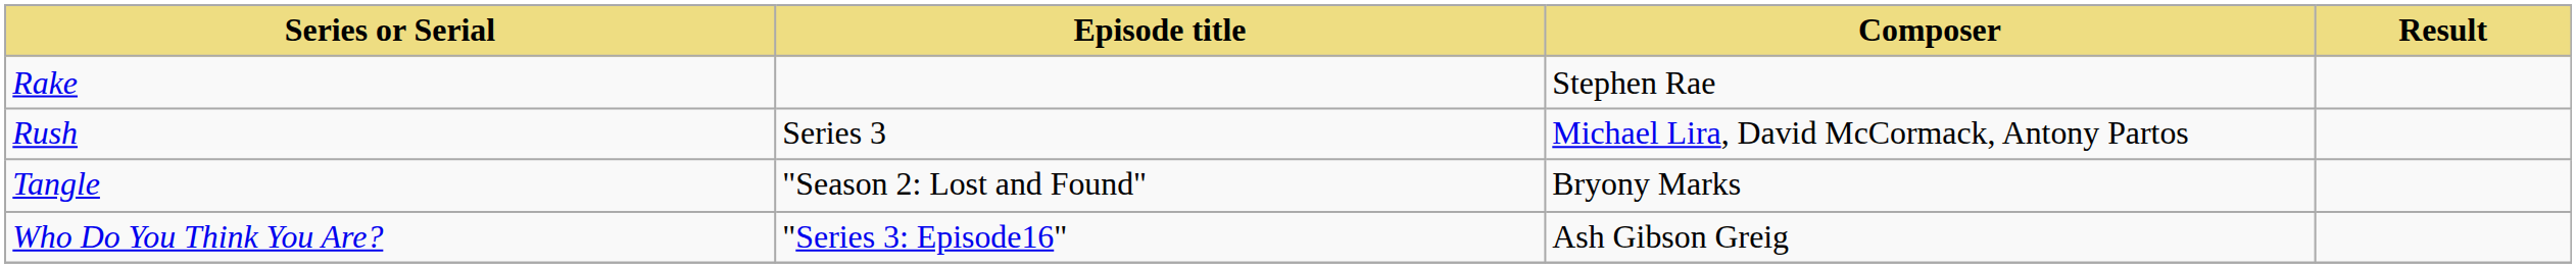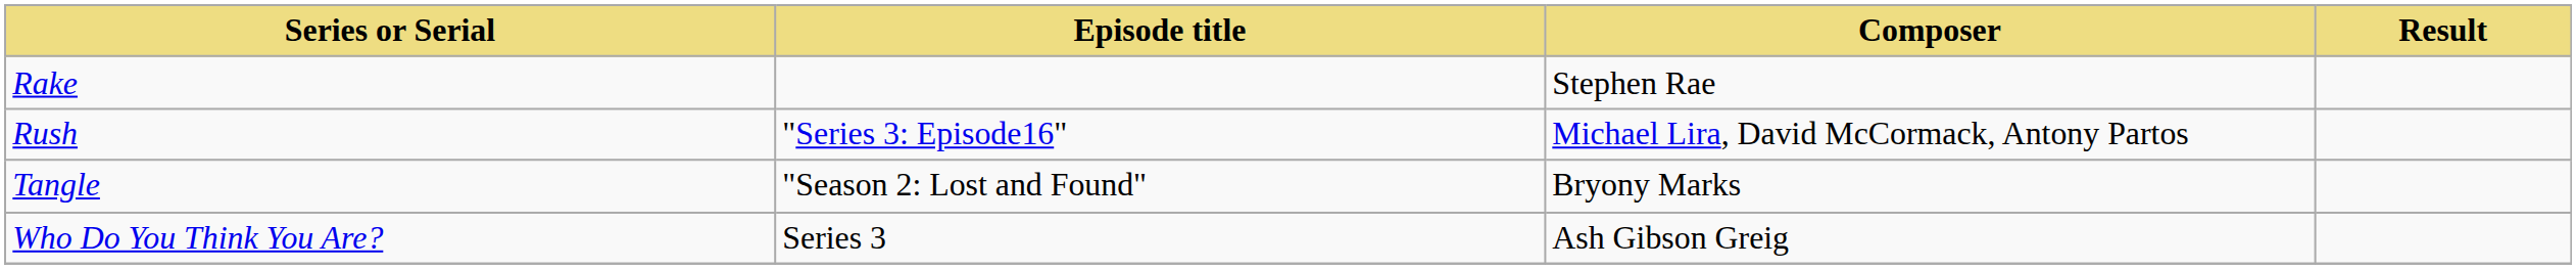Rush | Episode title: Series 3 -> "Series 3: Episode16"
Who Do You Think You Are? | Episode title: "Series 3: Episode16" -> Series 3
